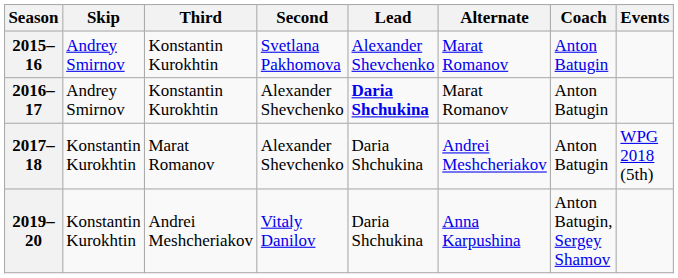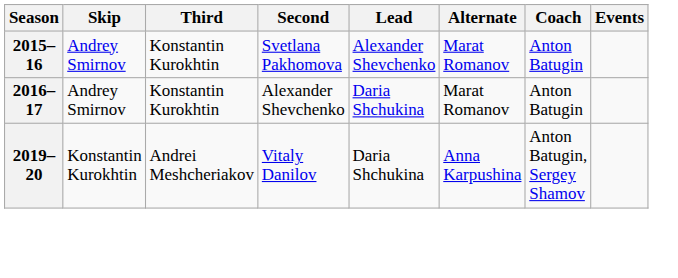2016–17 | Lead: bold -> normal
- row: 2017–18 | Konstantin Kurokhtin | Marat Romanov | Alexander Shevchenko | Daria Shchukina | Andrei Meshcheriakov | Anton Batugin | WPG 2018 (5th)
